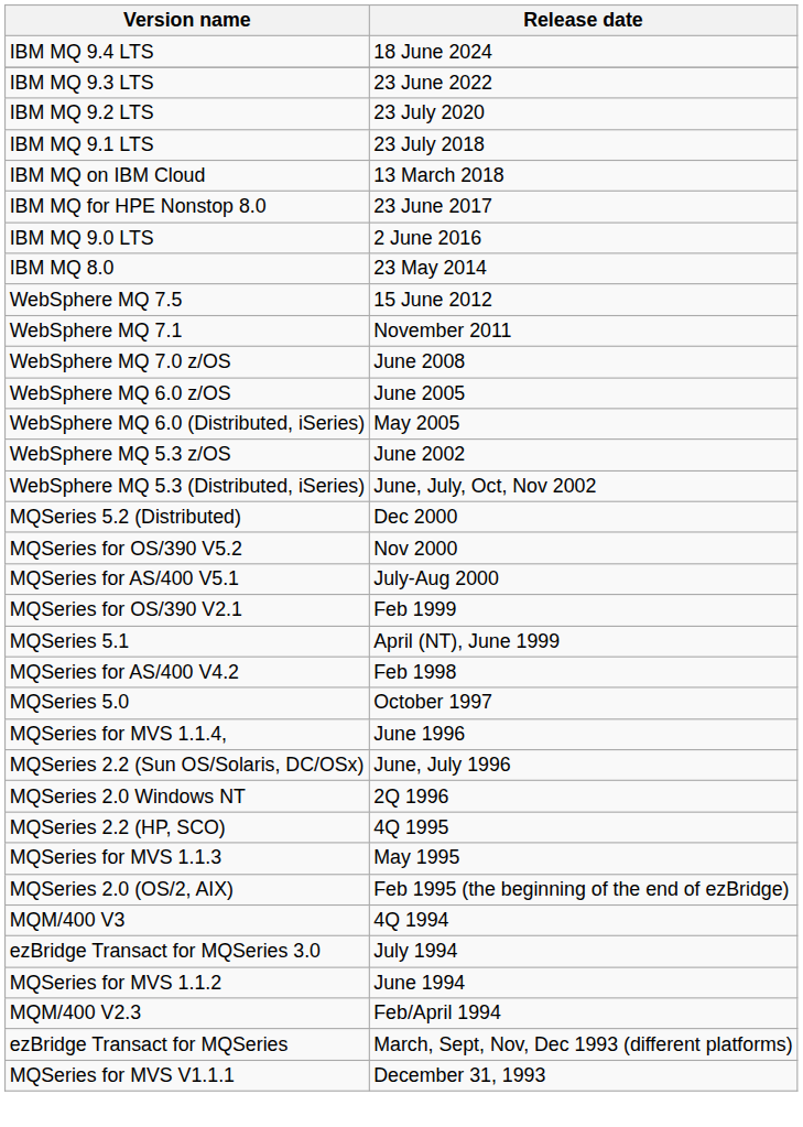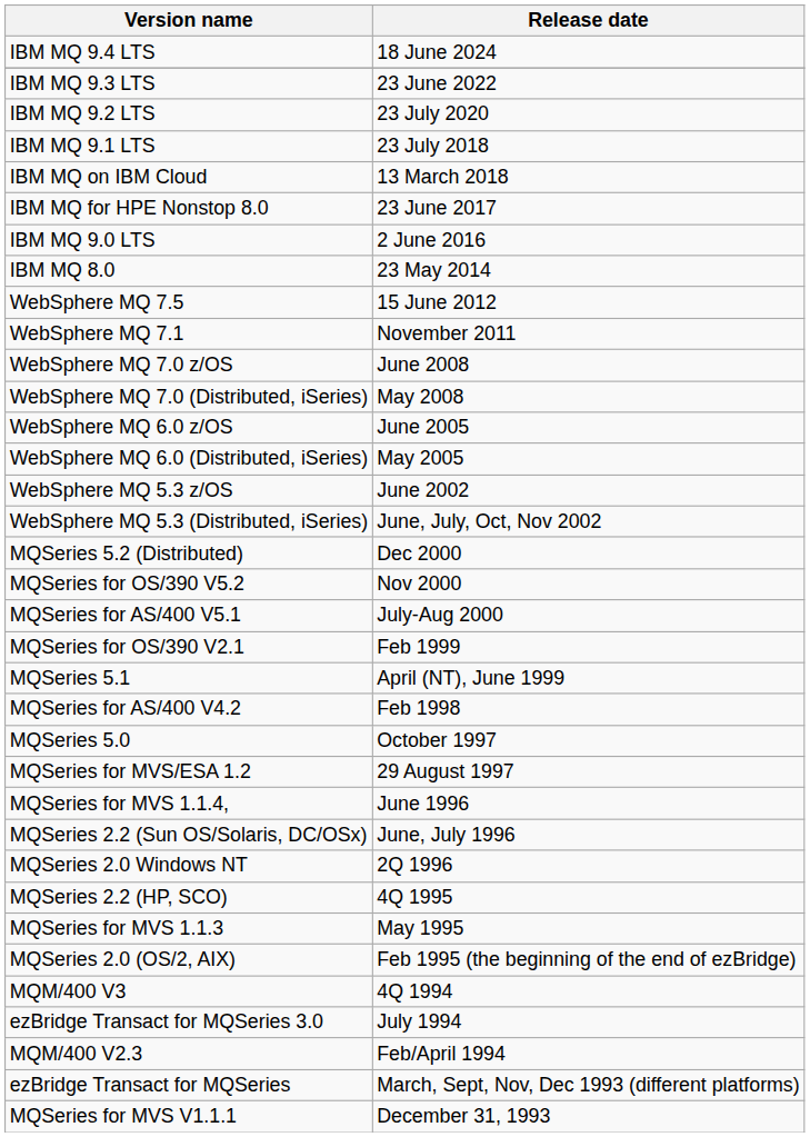+ row: WebSphere MQ 7.0 (Distributed, iSeries) | May 2008
+ row: MQSeries for MVS/ESA 1.2 | 29 August 1997
- row: MQSeries for MVS 1.1.2 | June 1994
